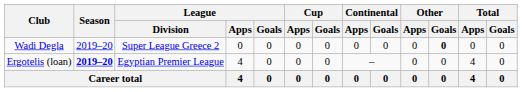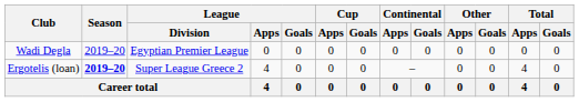Wadi Degla | League / Division: Super League Greece 2 -> Egyptian Premier League
Wadi Degla | Other / Goals: bold -> normal
Ergotelis (loan) | League / Division: Egyptian Premier League -> Super League Greece 2
